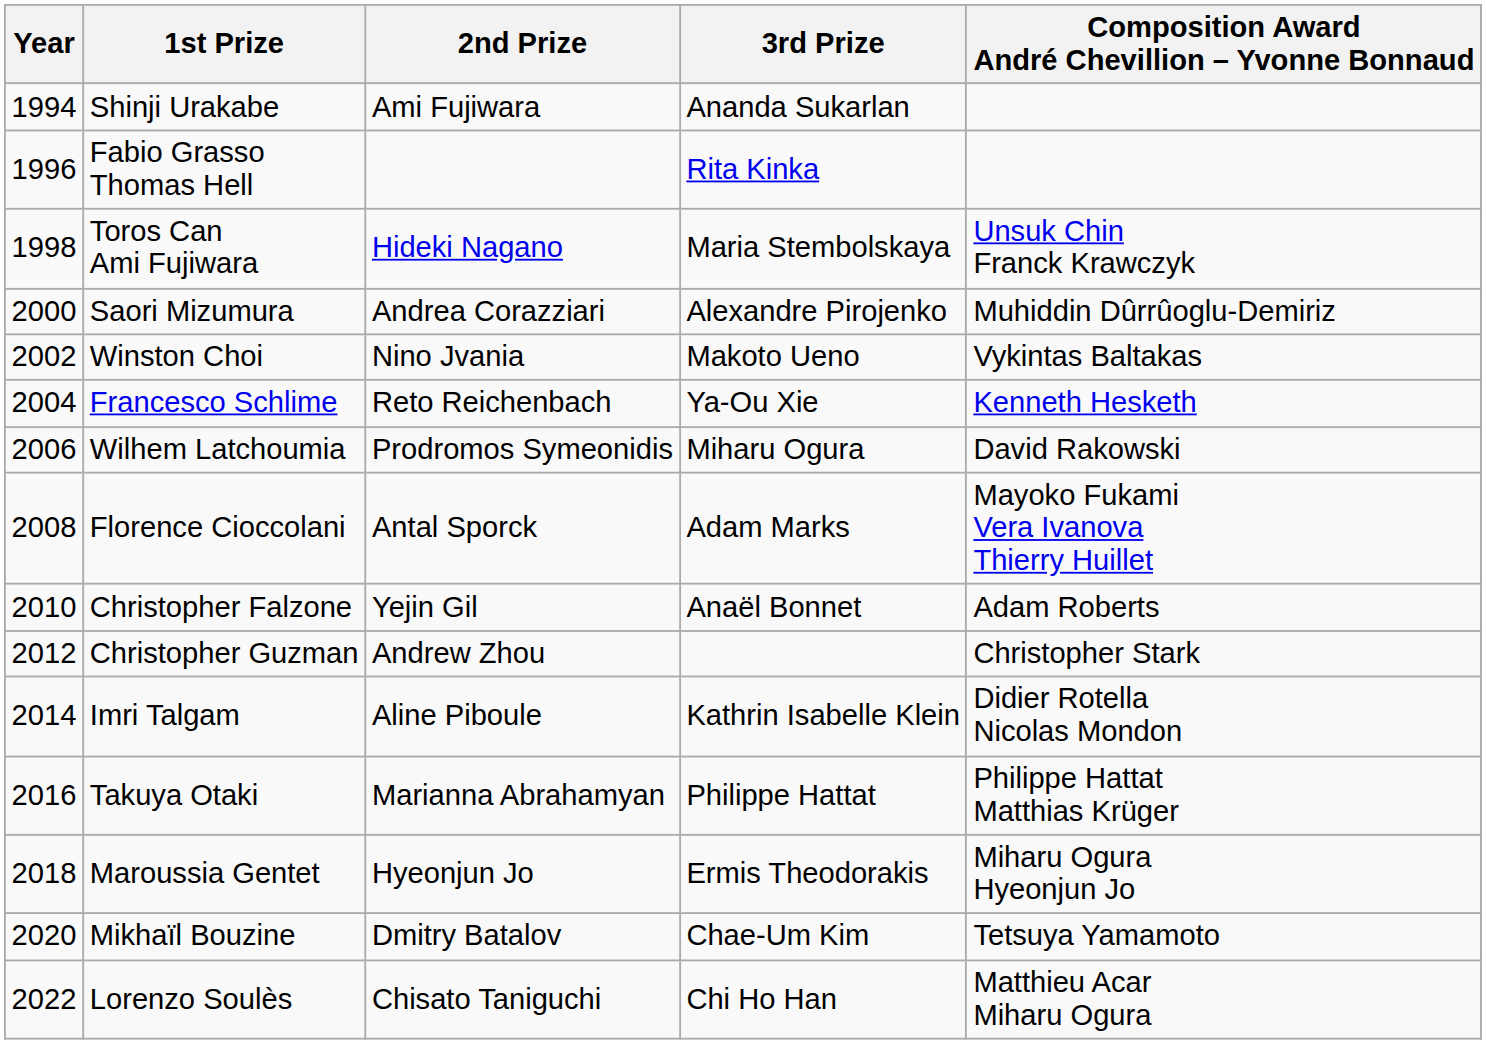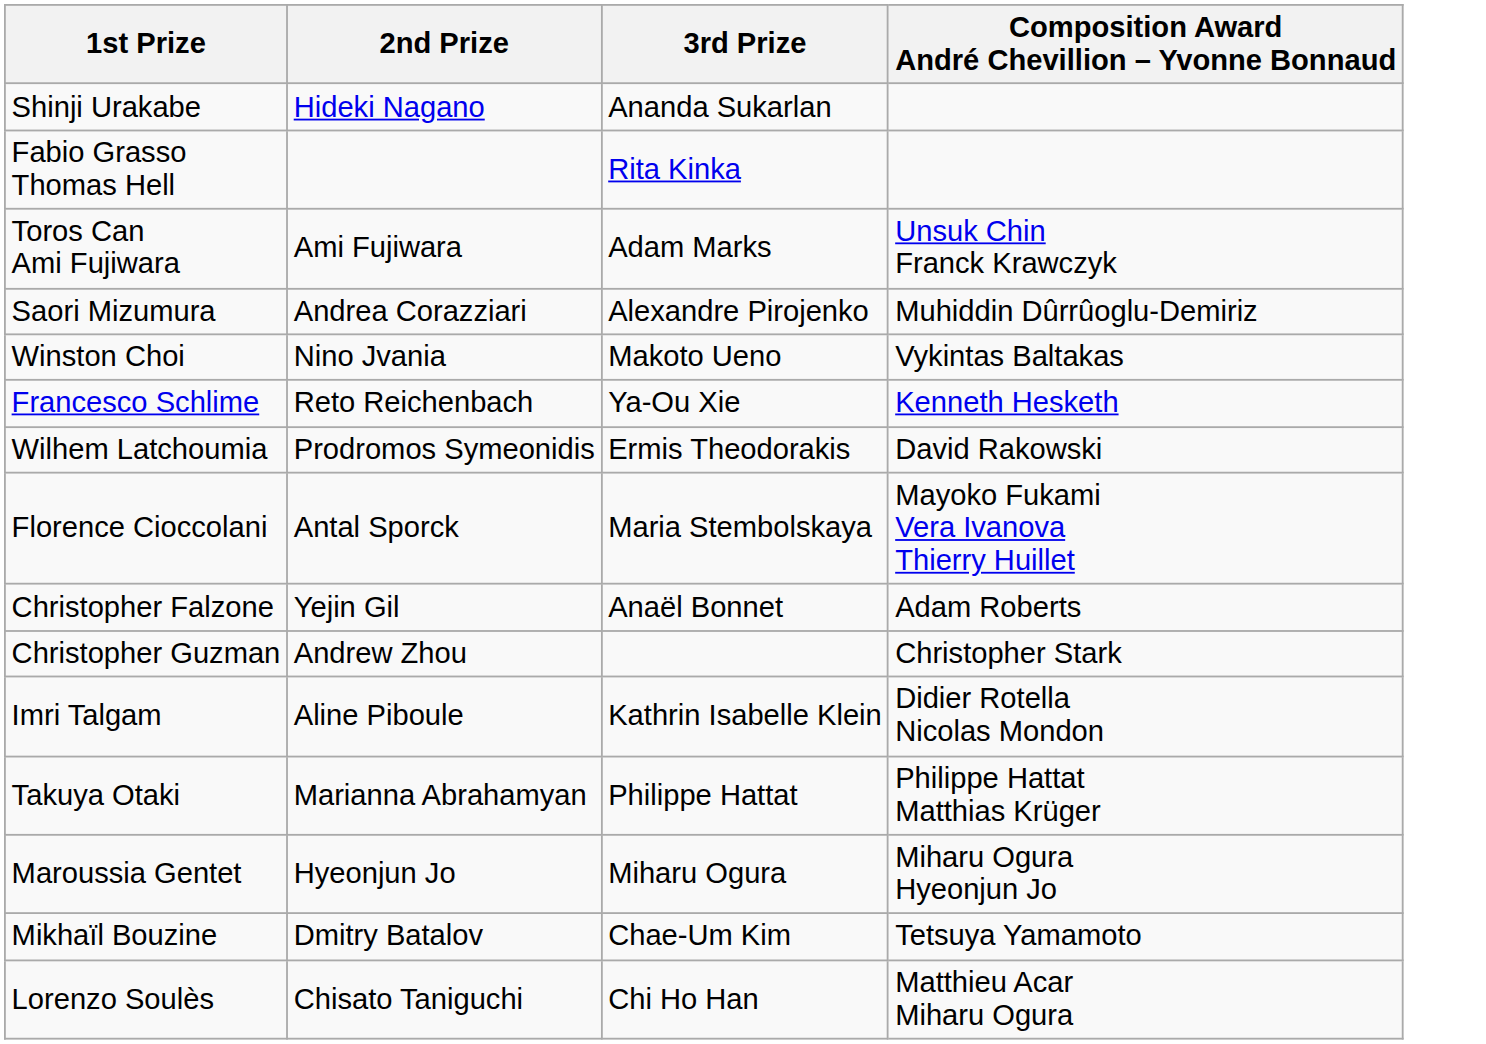- column: Year | 1994 | 1996 | 1998 | 2000 | 2002 | 2004 | 2006 | 2008 | 2010 | 2012 | 2014 | 2016 | 2018 | 2020 | 2022
Shinji Urakabe | 2nd Prize: Ami Fujiwara -> Hideki Nagano
Toros Can Ami Fujiwara | 2nd Prize: Hideki Nagano -> Ami Fujiwara
Toros Can Ami Fujiwara | 3rd Prize: Maria Stembolskaya -> Adam Marks
Wilhem Latchoumia | 3rd Prize: Miharu Ogura -> Ermis Theodorakis
Florence Cioccolani | 3rd Prize: Adam Marks -> Maria Stembolskaya
Maroussia Gentet | 3rd Prize: Ermis Theodorakis -> Miharu Ogura
